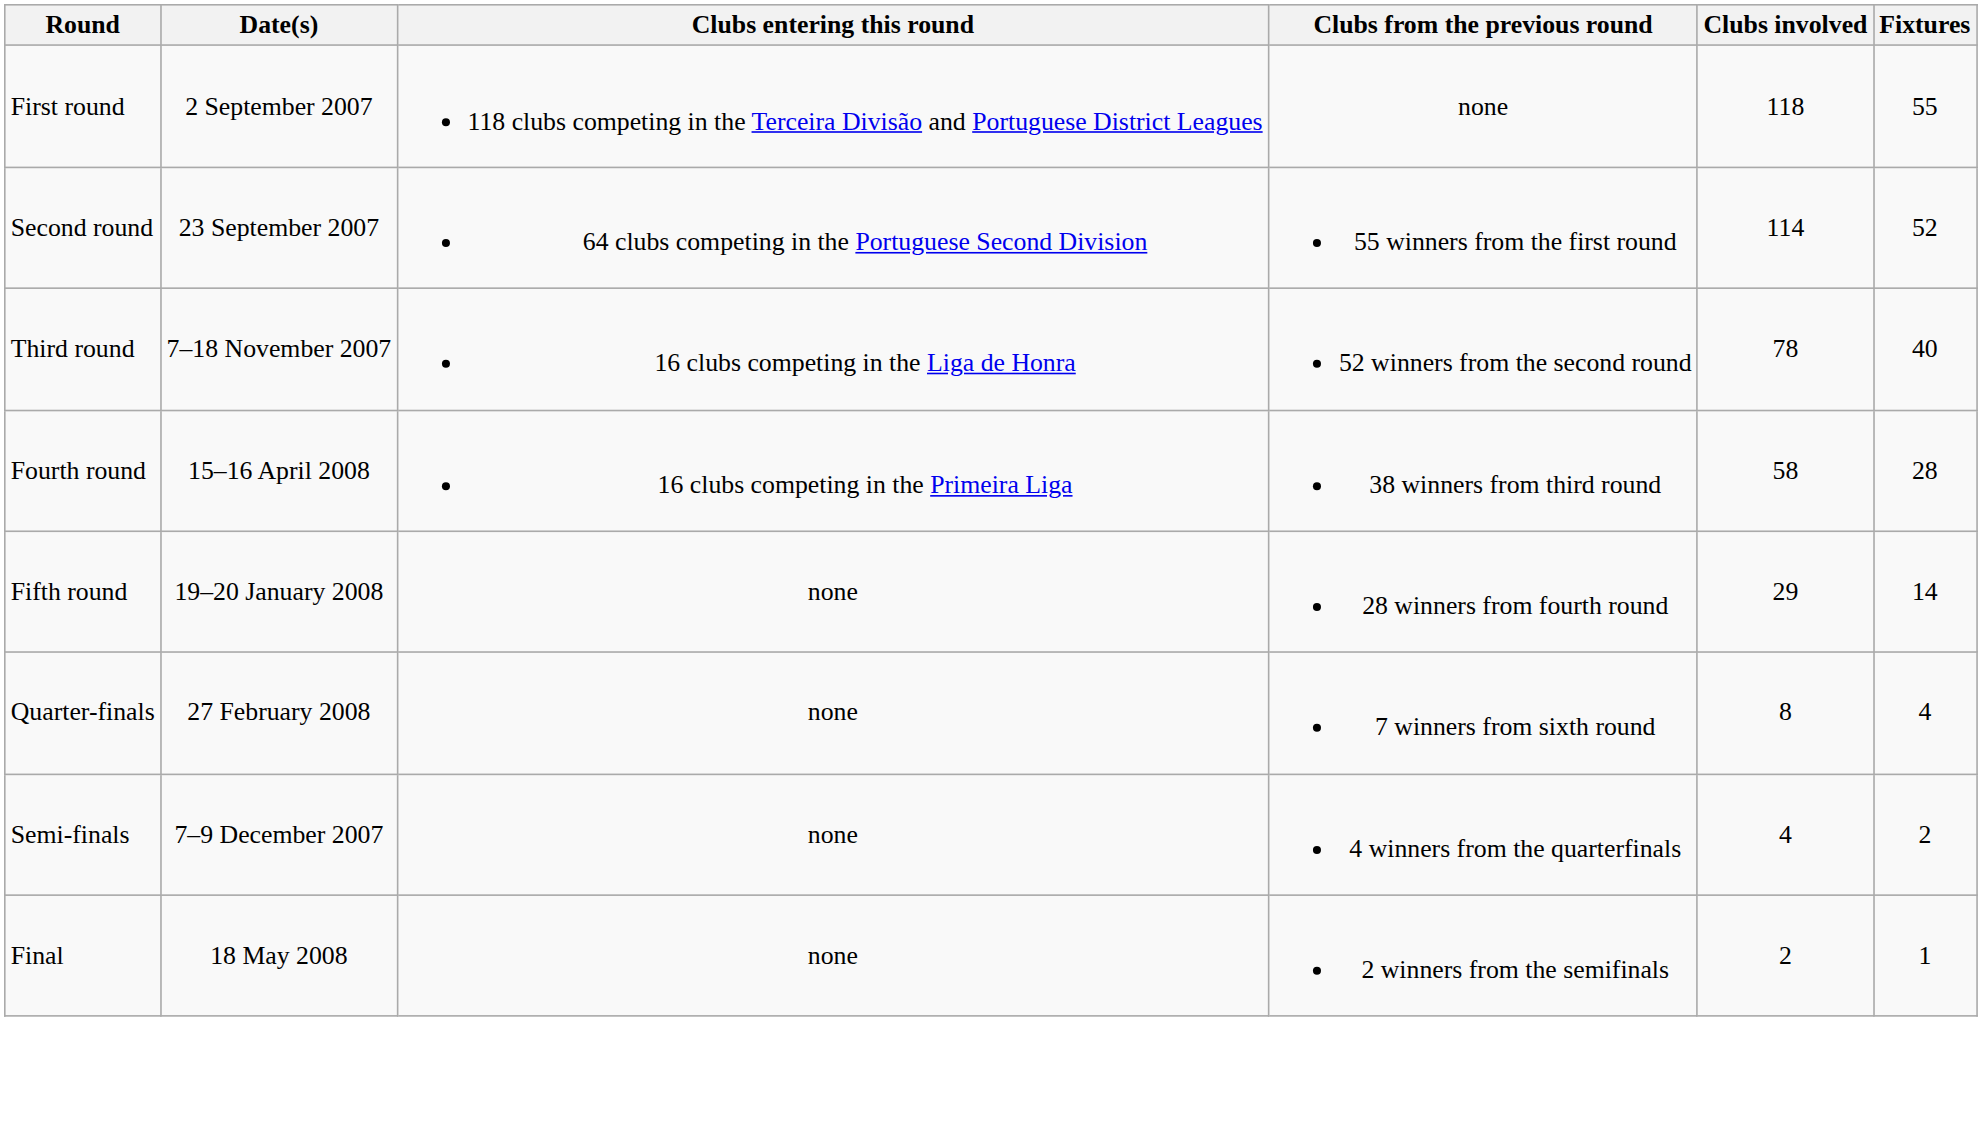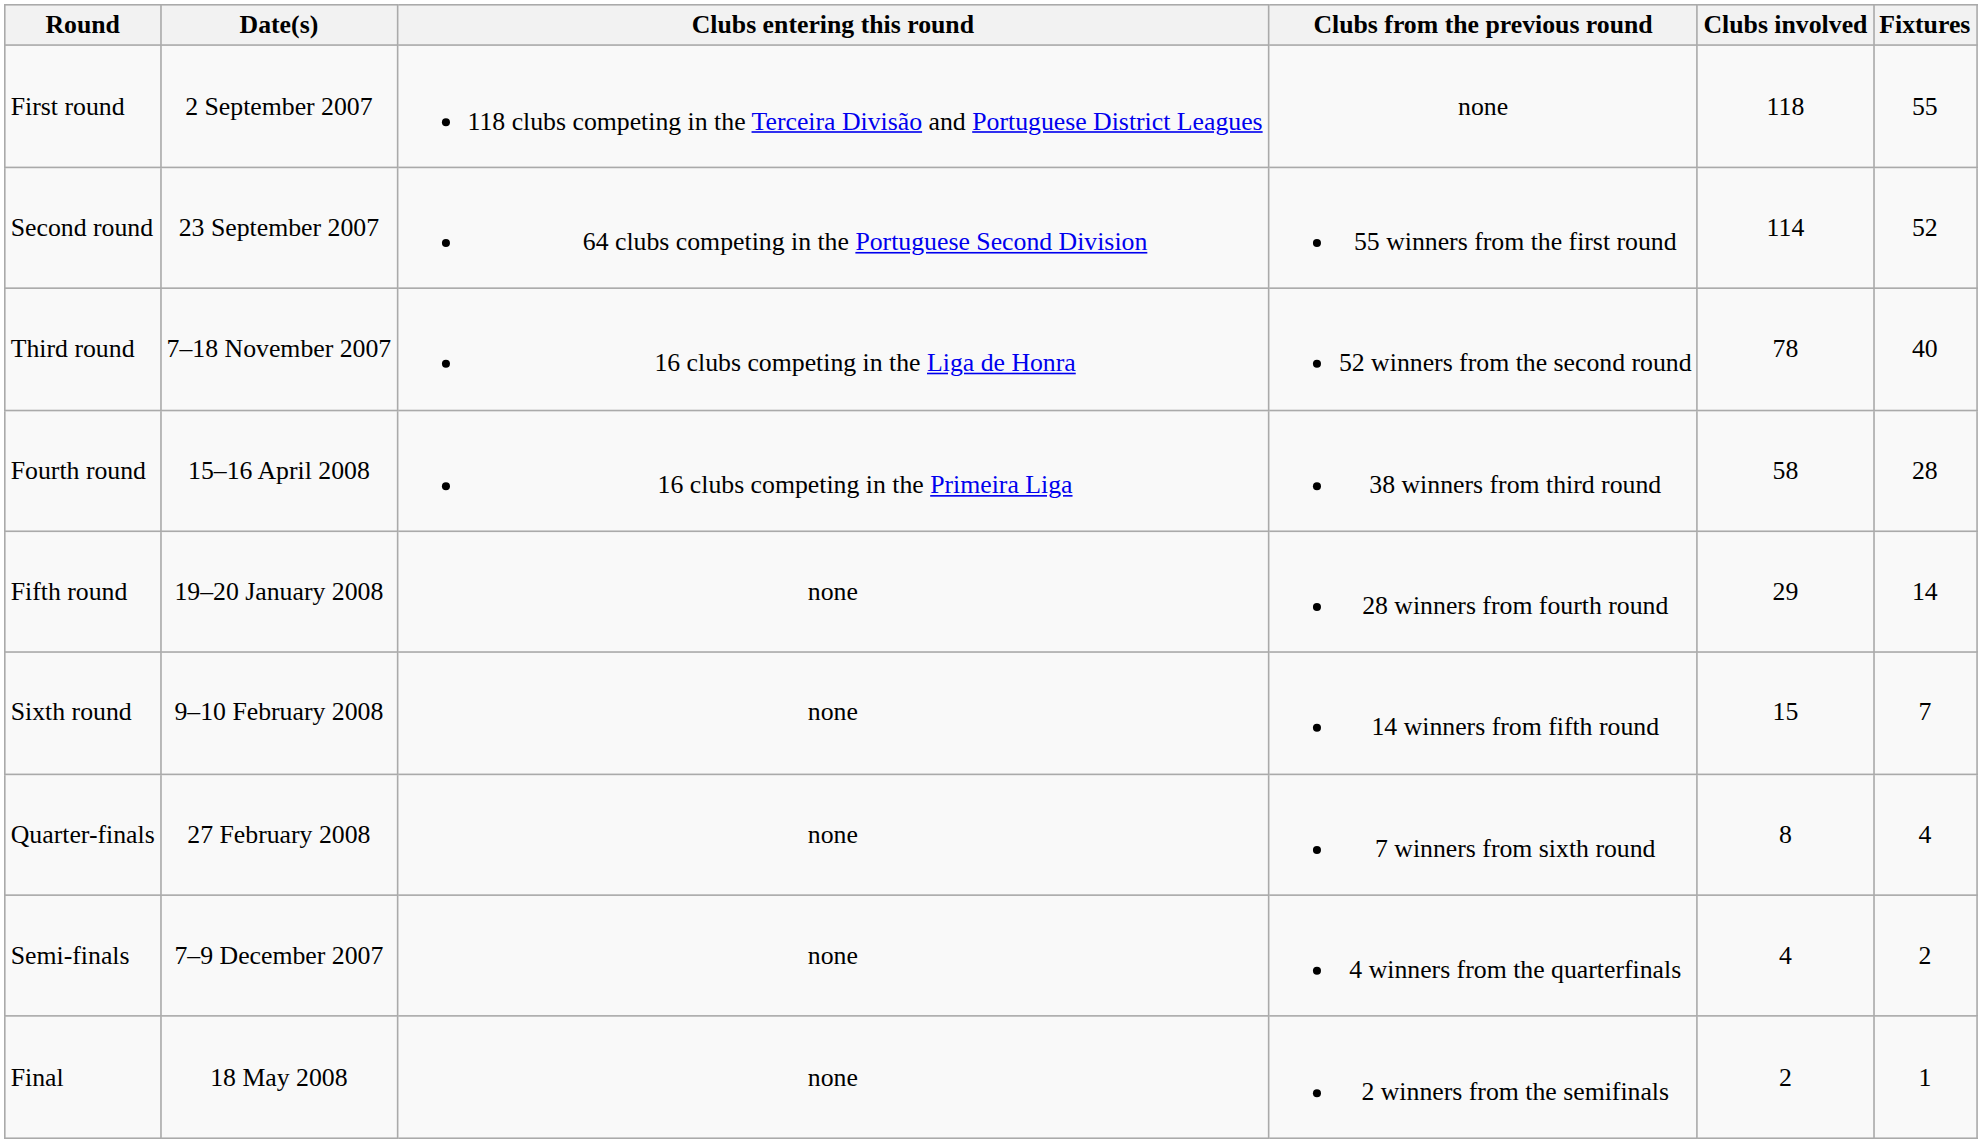+ row: Sixth round | 9–10 February 2008 | none | 14 winners from fifth round | 15 | 7
